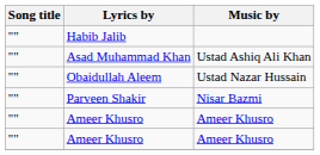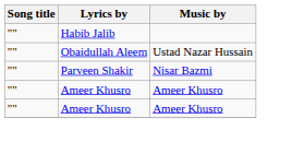- row: "" | Asad Muhammad Khan | Ustad Ashiq Ali Khan
